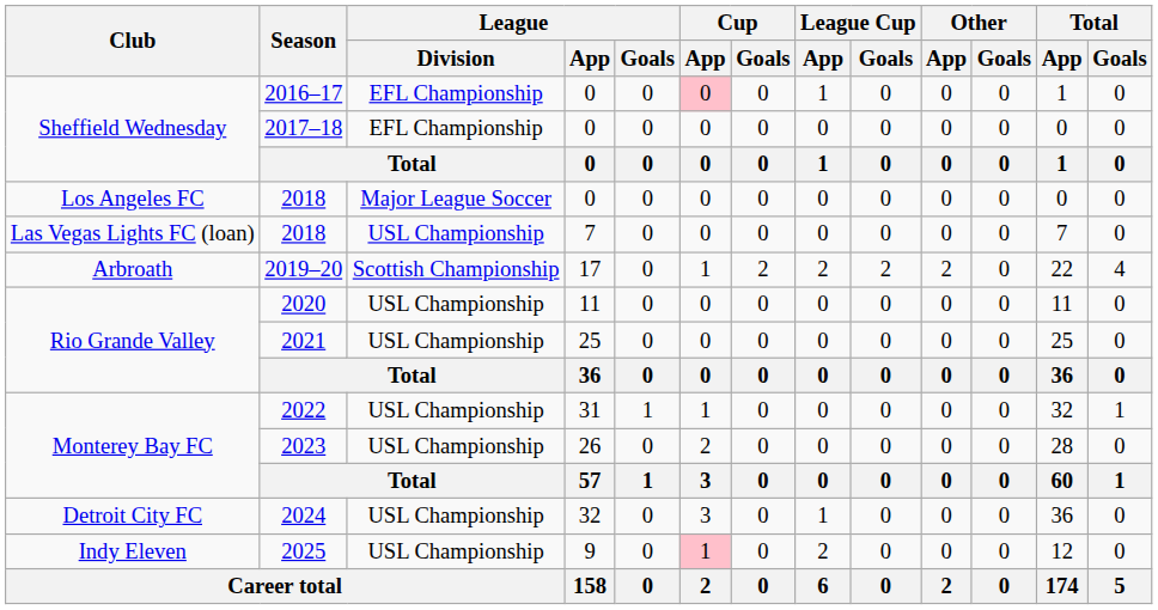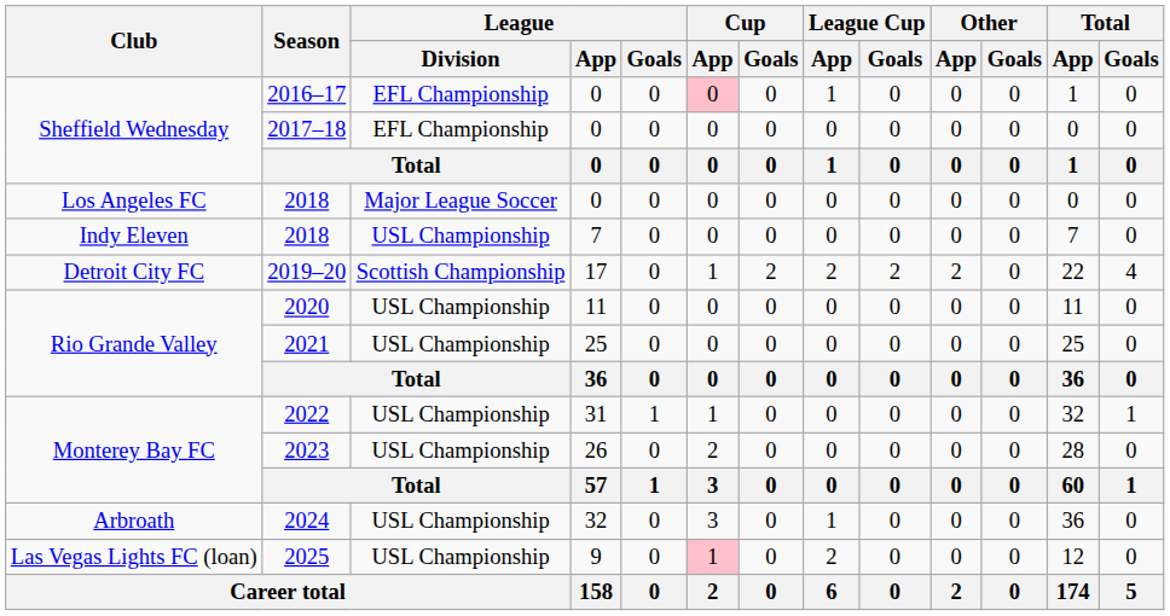2018 / 7 | Club: Las Vegas Lights FC (loan) -> Indy Eleven
2019–20 | Club: Arbroath -> Detroit City FC
2024 | Club: Detroit City FC -> Arbroath
2025 | Club: Indy Eleven -> Las Vegas Lights FC (loan)
